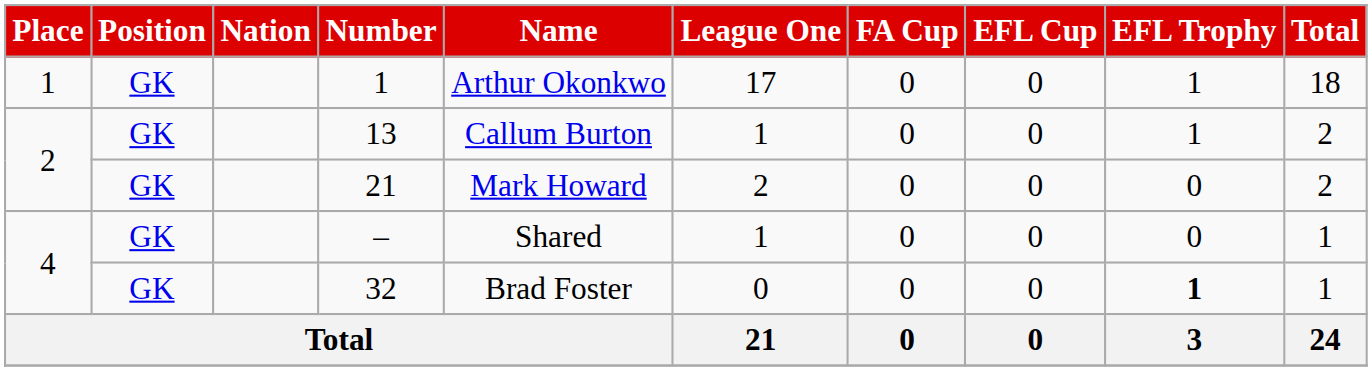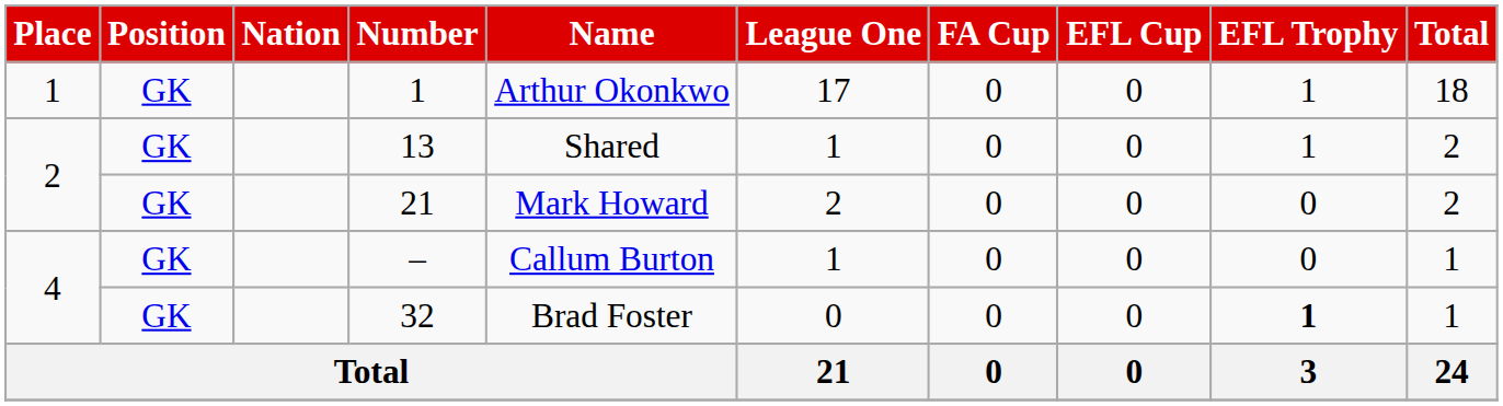13 | Name: Callum Burton -> Shared
– | Name: Shared -> Callum Burton
